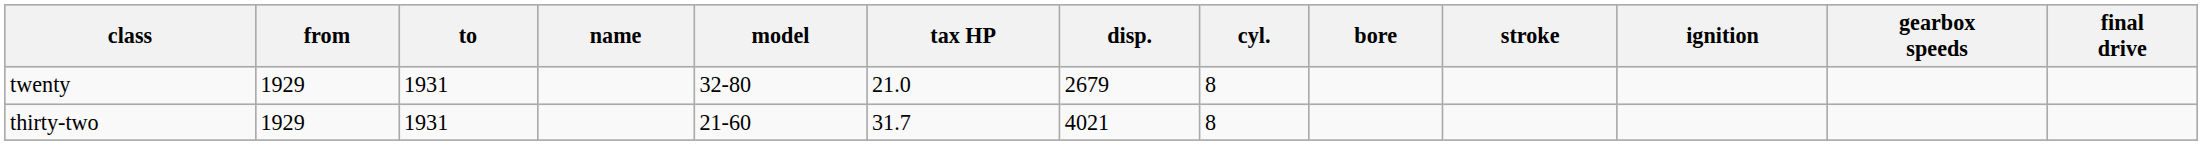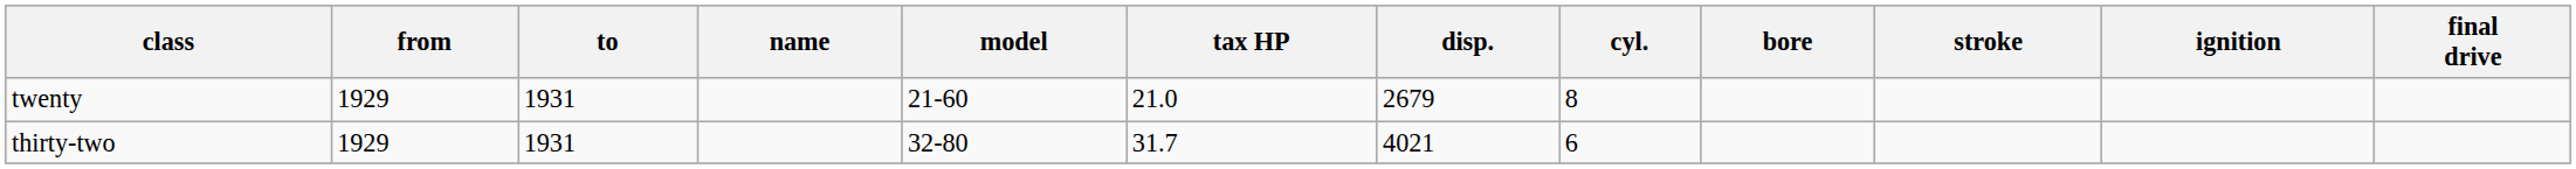- column: gearbox speeds
twenty | model: 32-80 -> 21-60
thirty-two | model: 21-60 -> 32-80
thirty-two | cyl.: 8 -> 6
